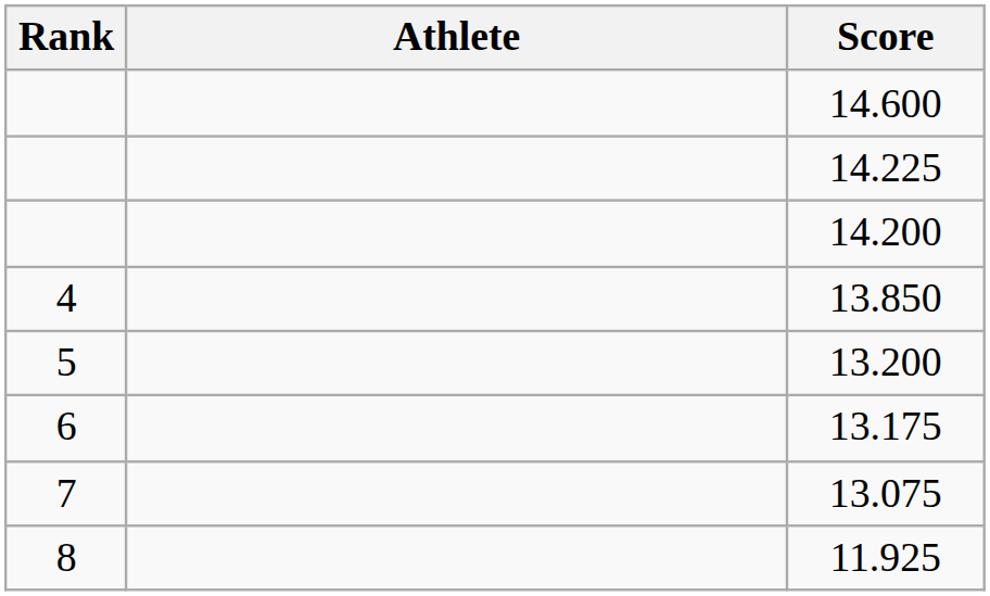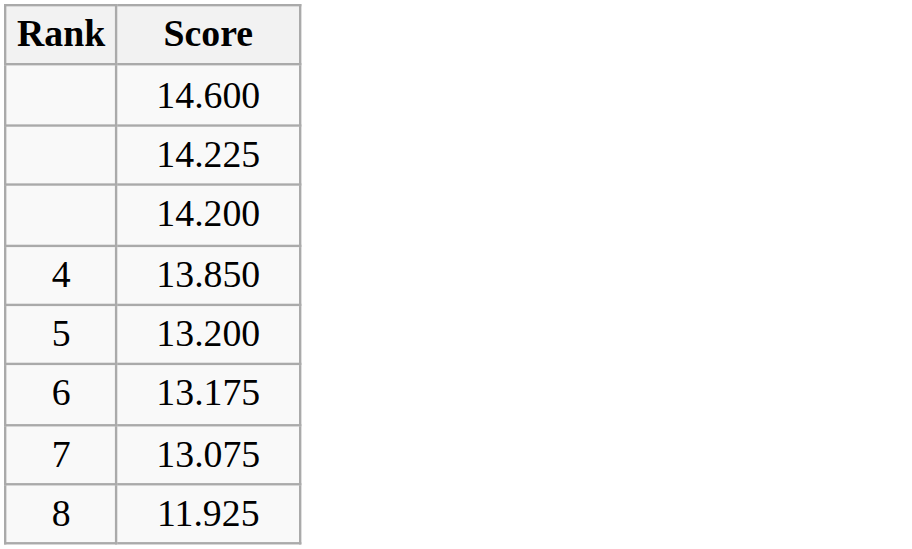- column: Athlete
